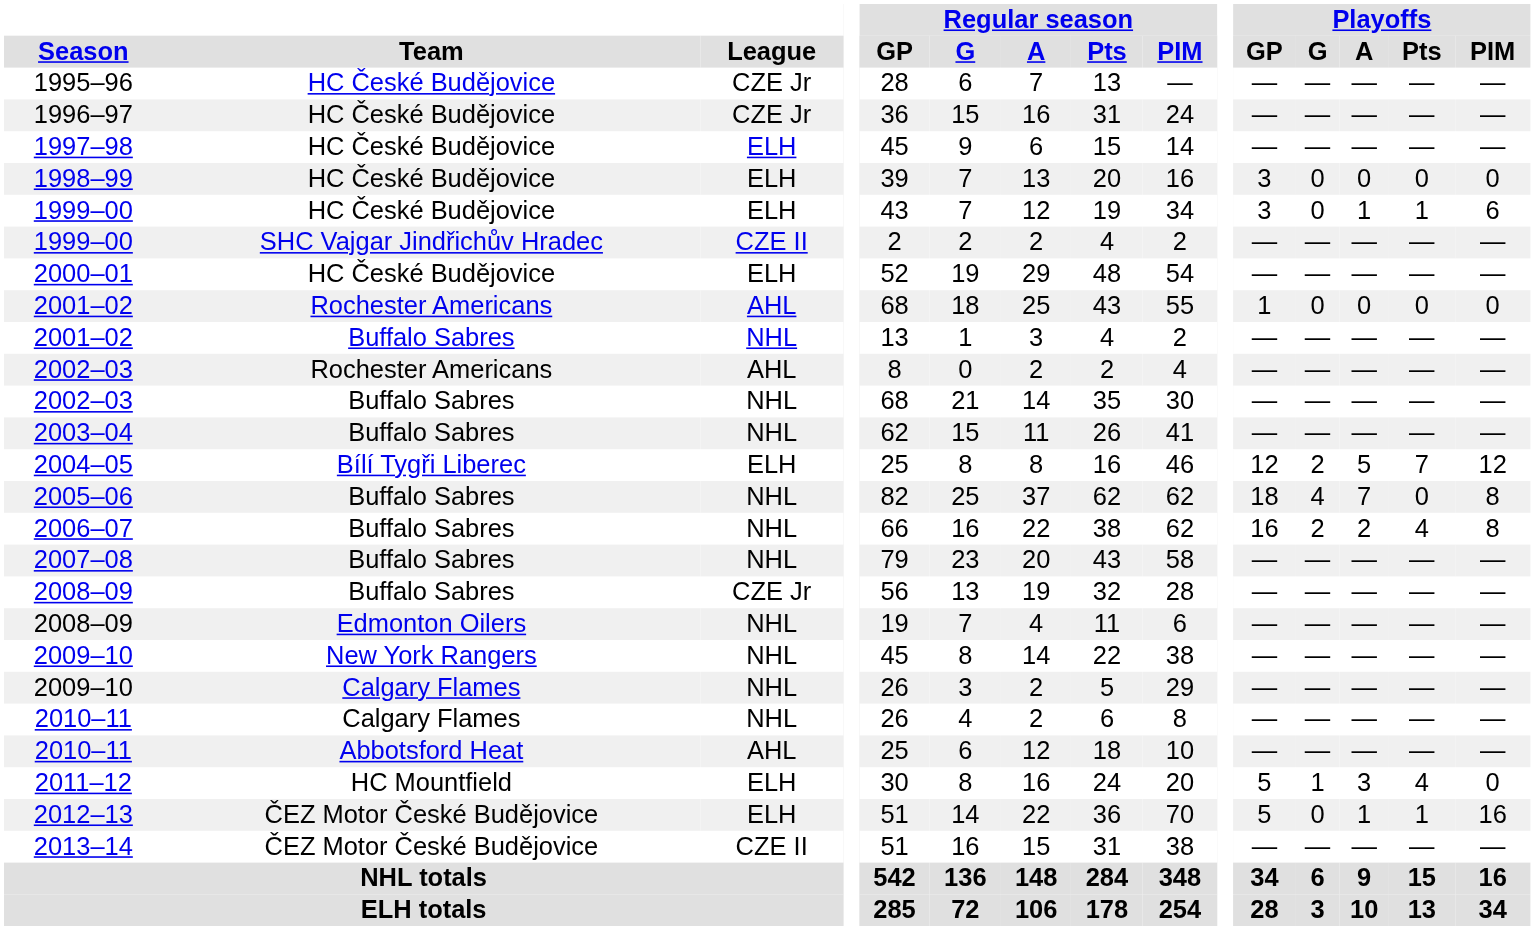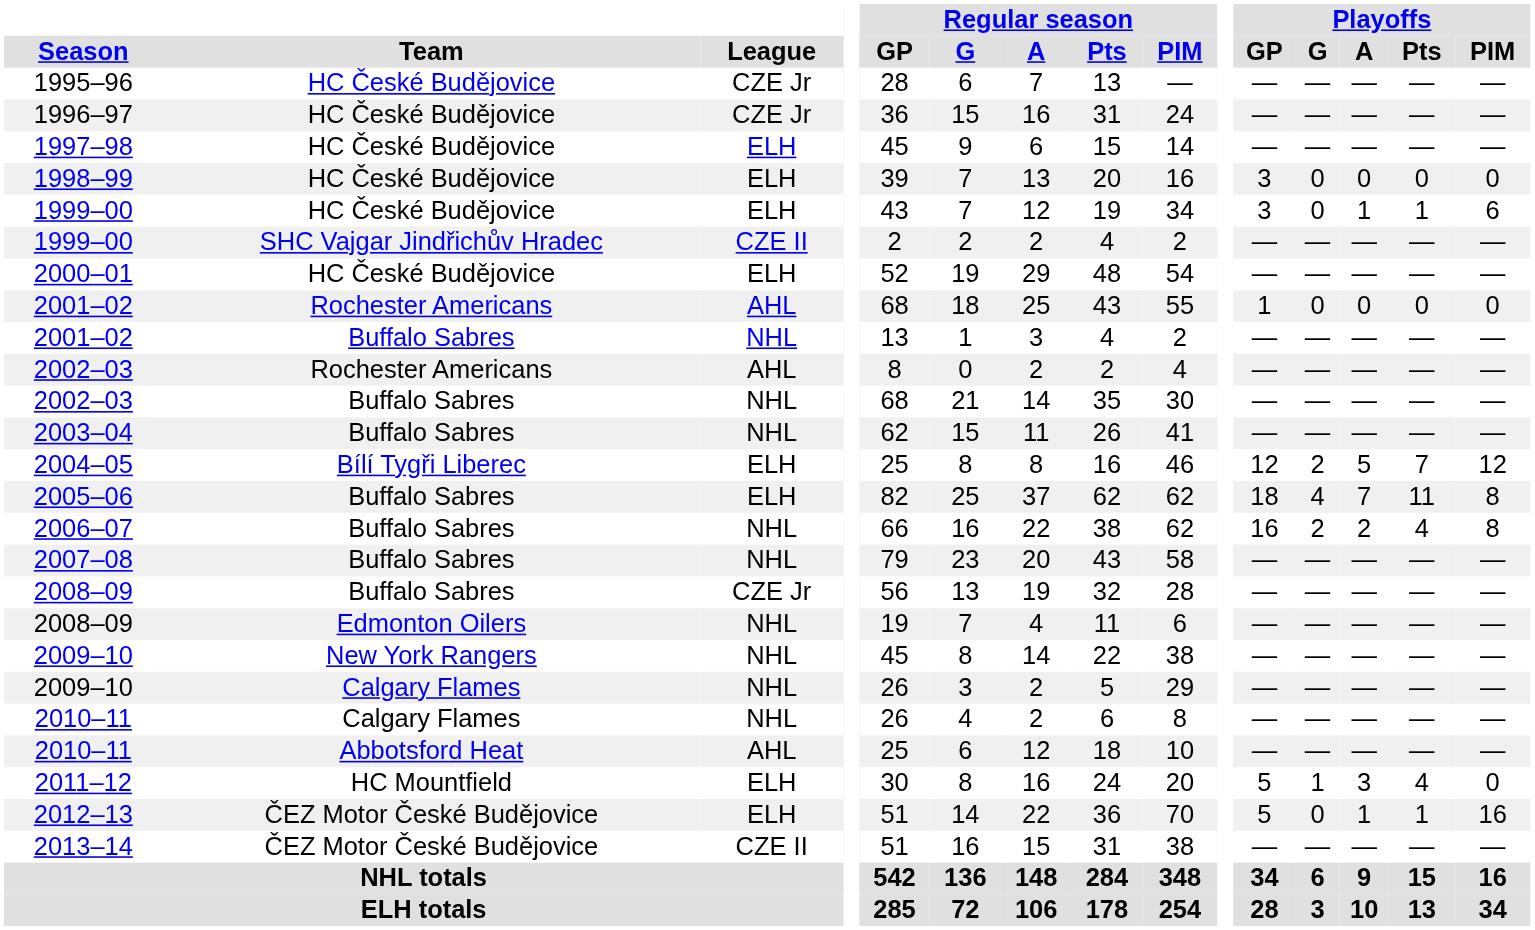2005–06 | League: NHL -> ELH
2005–06 | Playoffs / Pts: 0 -> 11
